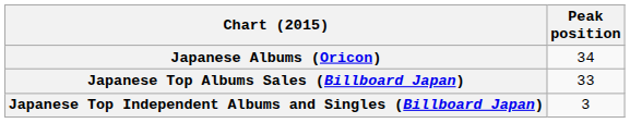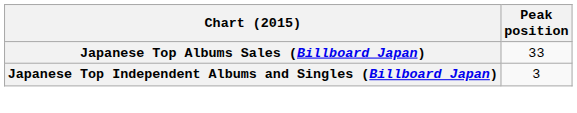- row: Japanese Albums (Oricon) | 34
